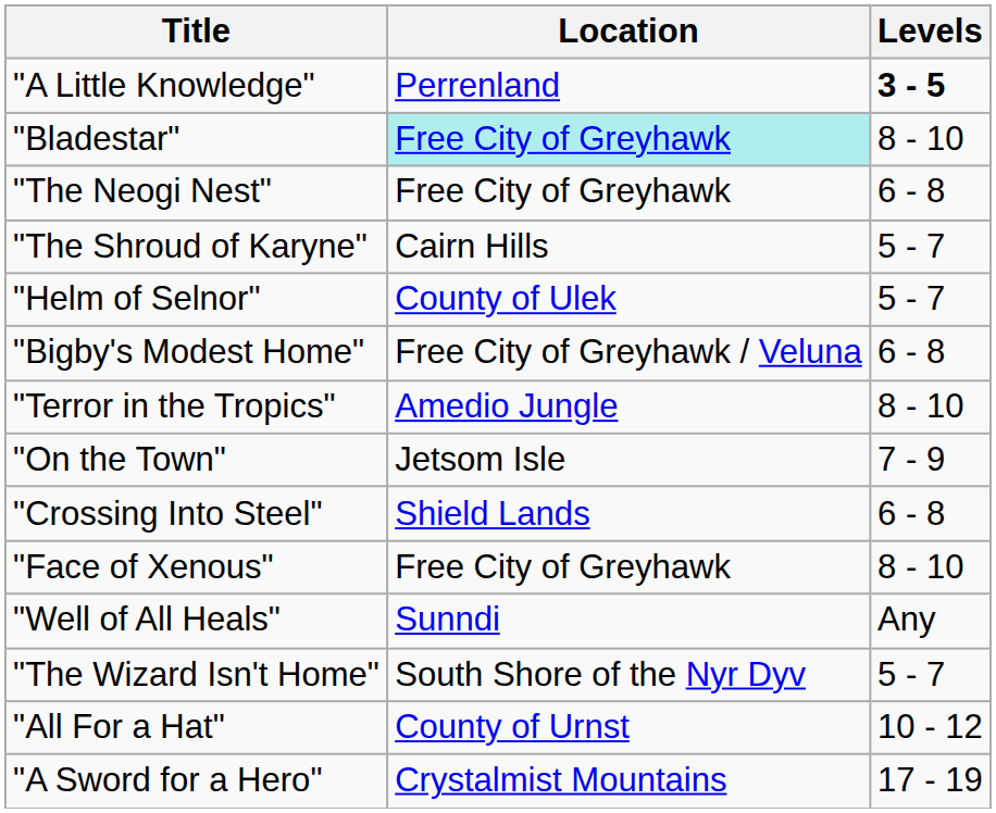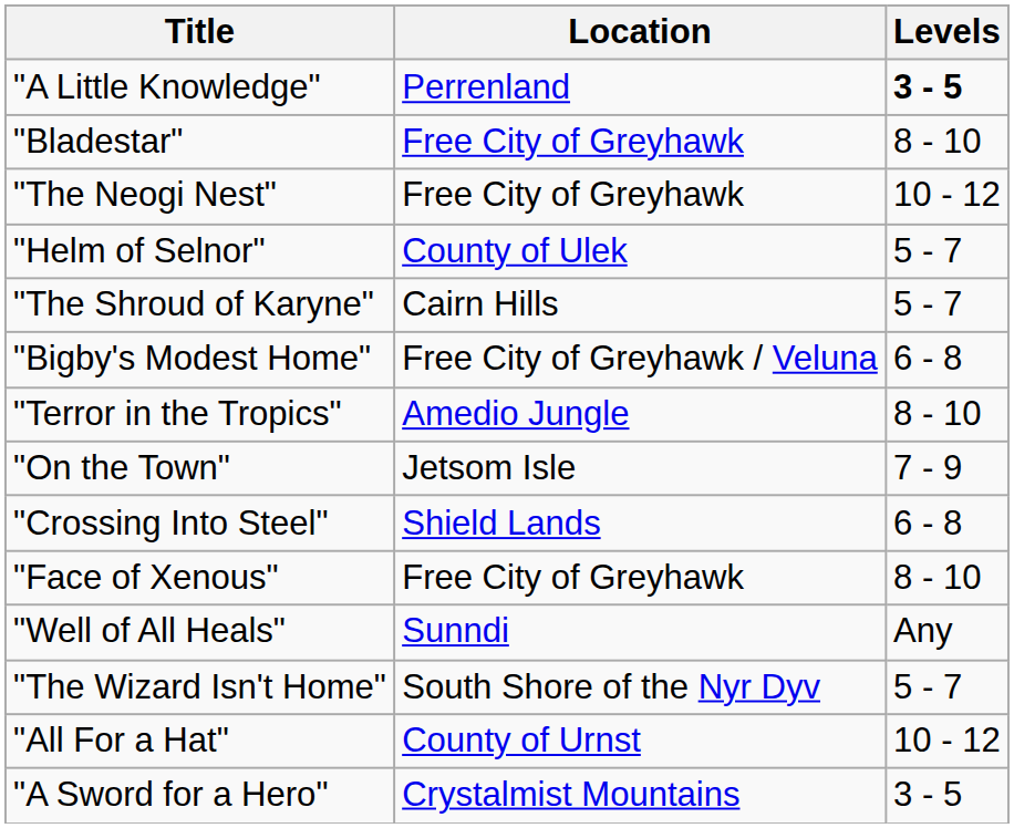"Bladestar" | Location: paleturquoise background -> no background
"The Neogi Nest" | Levels: 6 - 8 -> 10 - 12
rows swapped: "The Shroud of Karyne" <-> "Helm of Selnor"
"A Sword for a Hero" | Levels: 17 - 19 -> 3 - 5
